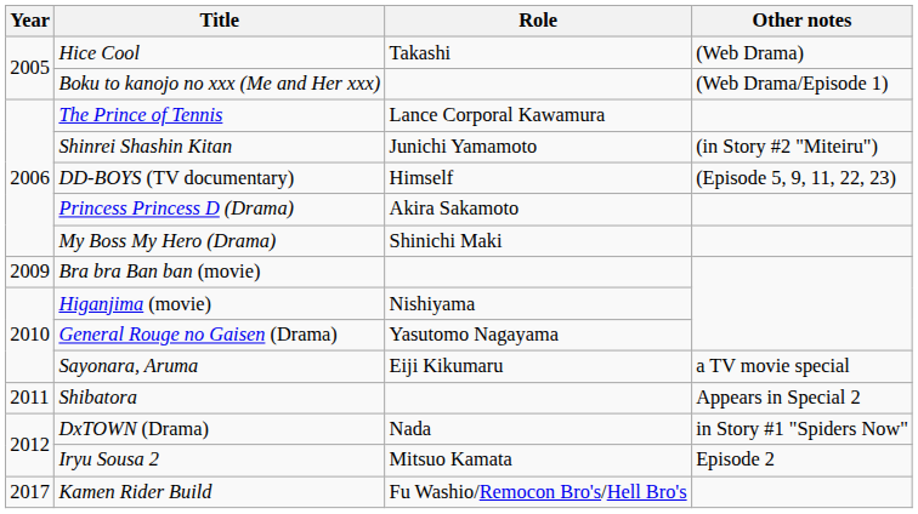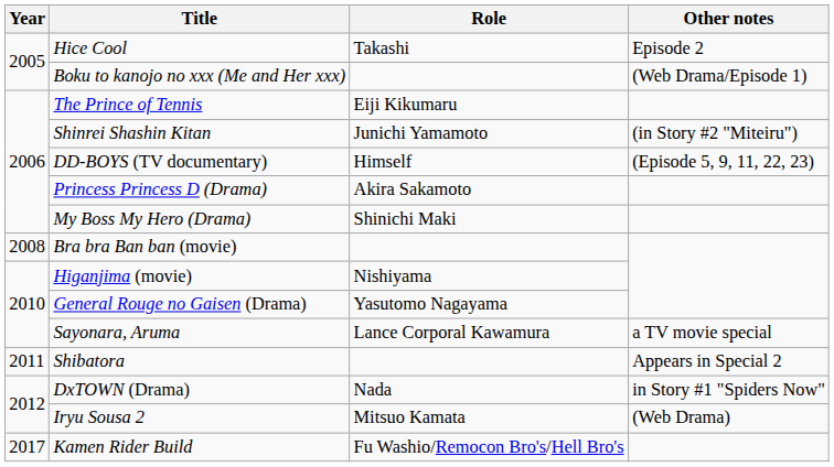Hice Cool | Other notes: (Web Drama) -> Episode 2
The Prince of Tennis | Role: Lance Corporal Kawamura -> Eiji Kikumaru
Bra bra Ban ban (movie) | Year: 2009 -> 2008
Sayonara, Aruma | Role: Eiji Kikumaru -> Lance Corporal Kawamura
Iryu Sousa 2 | Other notes: Episode 2 -> (Web Drama)
